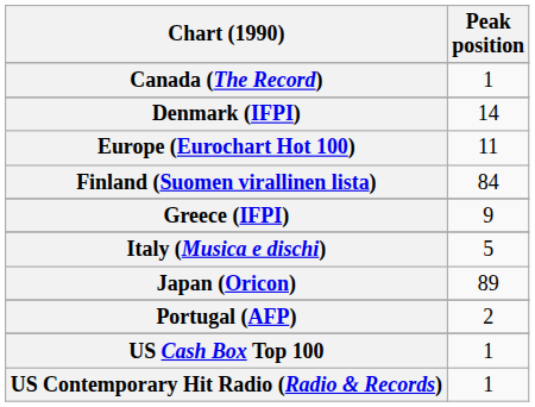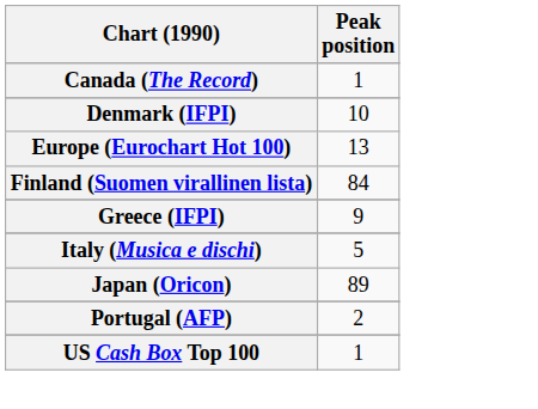Denmark (IFPI) | Peak position: 14 -> 10
Europe (Eurochart Hot 100) | Peak position: 11 -> 13
- row: US Contemporary Hit Radio (Radio & Records) | 1
